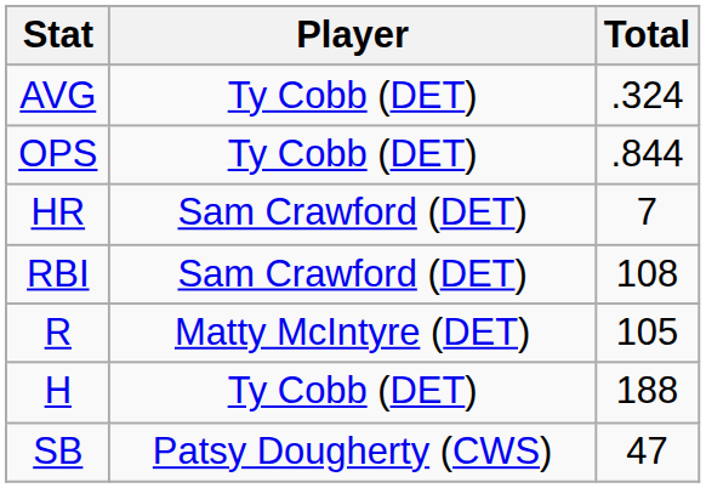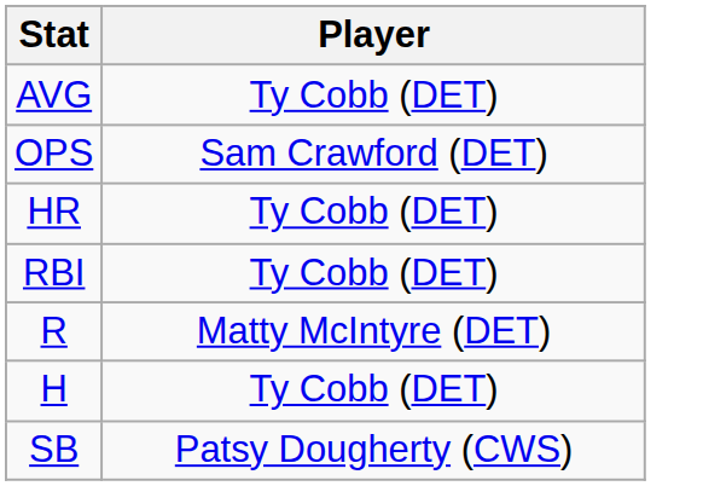- column: Total | .324 | .844 | 7 | 108 | 105 | 188 | 47
OPS | Player: Ty Cobb (DET) -> Sam Crawford (DET)
HR | Player: Sam Crawford (DET) -> Ty Cobb (DET)
RBI | Player: Sam Crawford (DET) -> Ty Cobb (DET)
